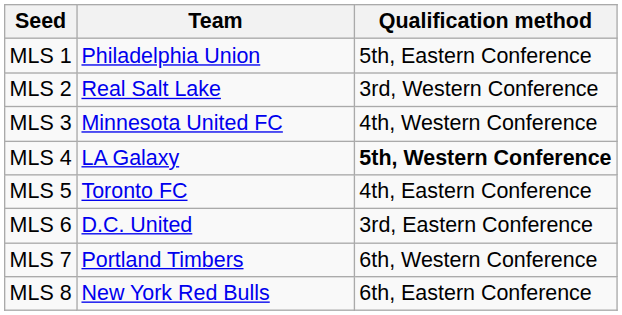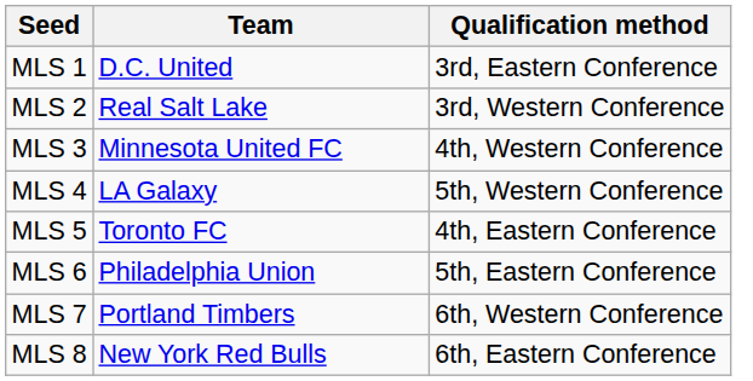MLS 1 | Team: Philadelphia Union -> D.C. United
MLS 1 | Qualification method: 5th, Eastern Conference -> 3rd, Eastern Conference
MLS 4 | Qualification method: bold -> normal
MLS 6 | Team: D.C. United -> Philadelphia Union
MLS 6 | Qualification method: 3rd, Eastern Conference -> 5th, Eastern Conference
